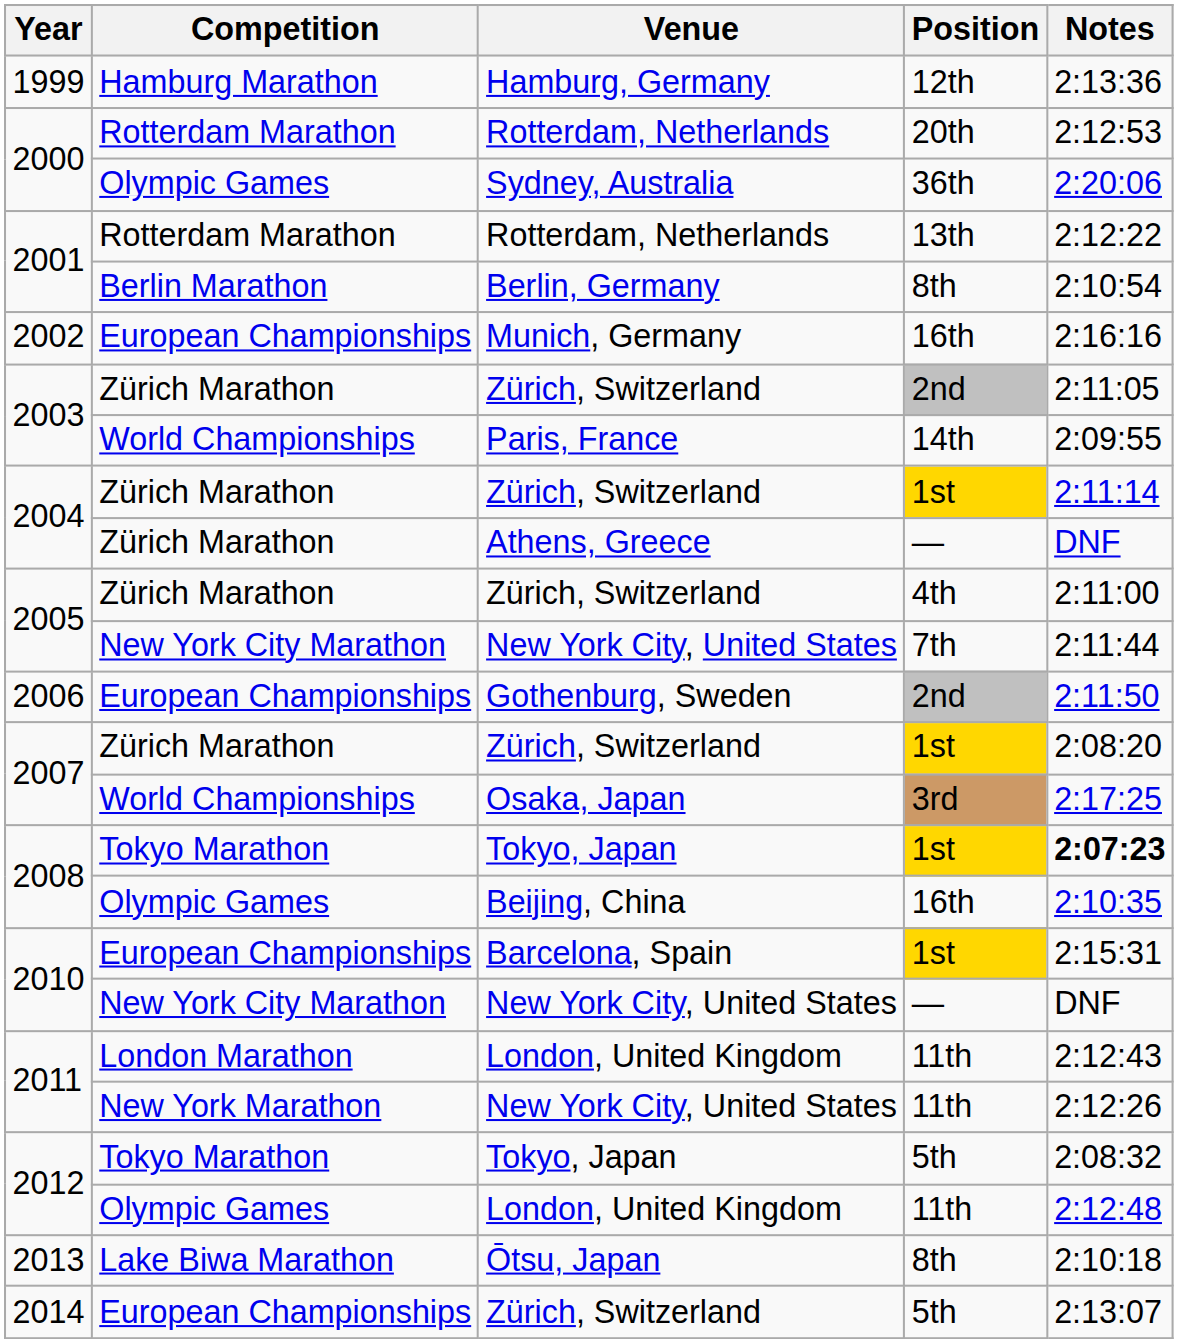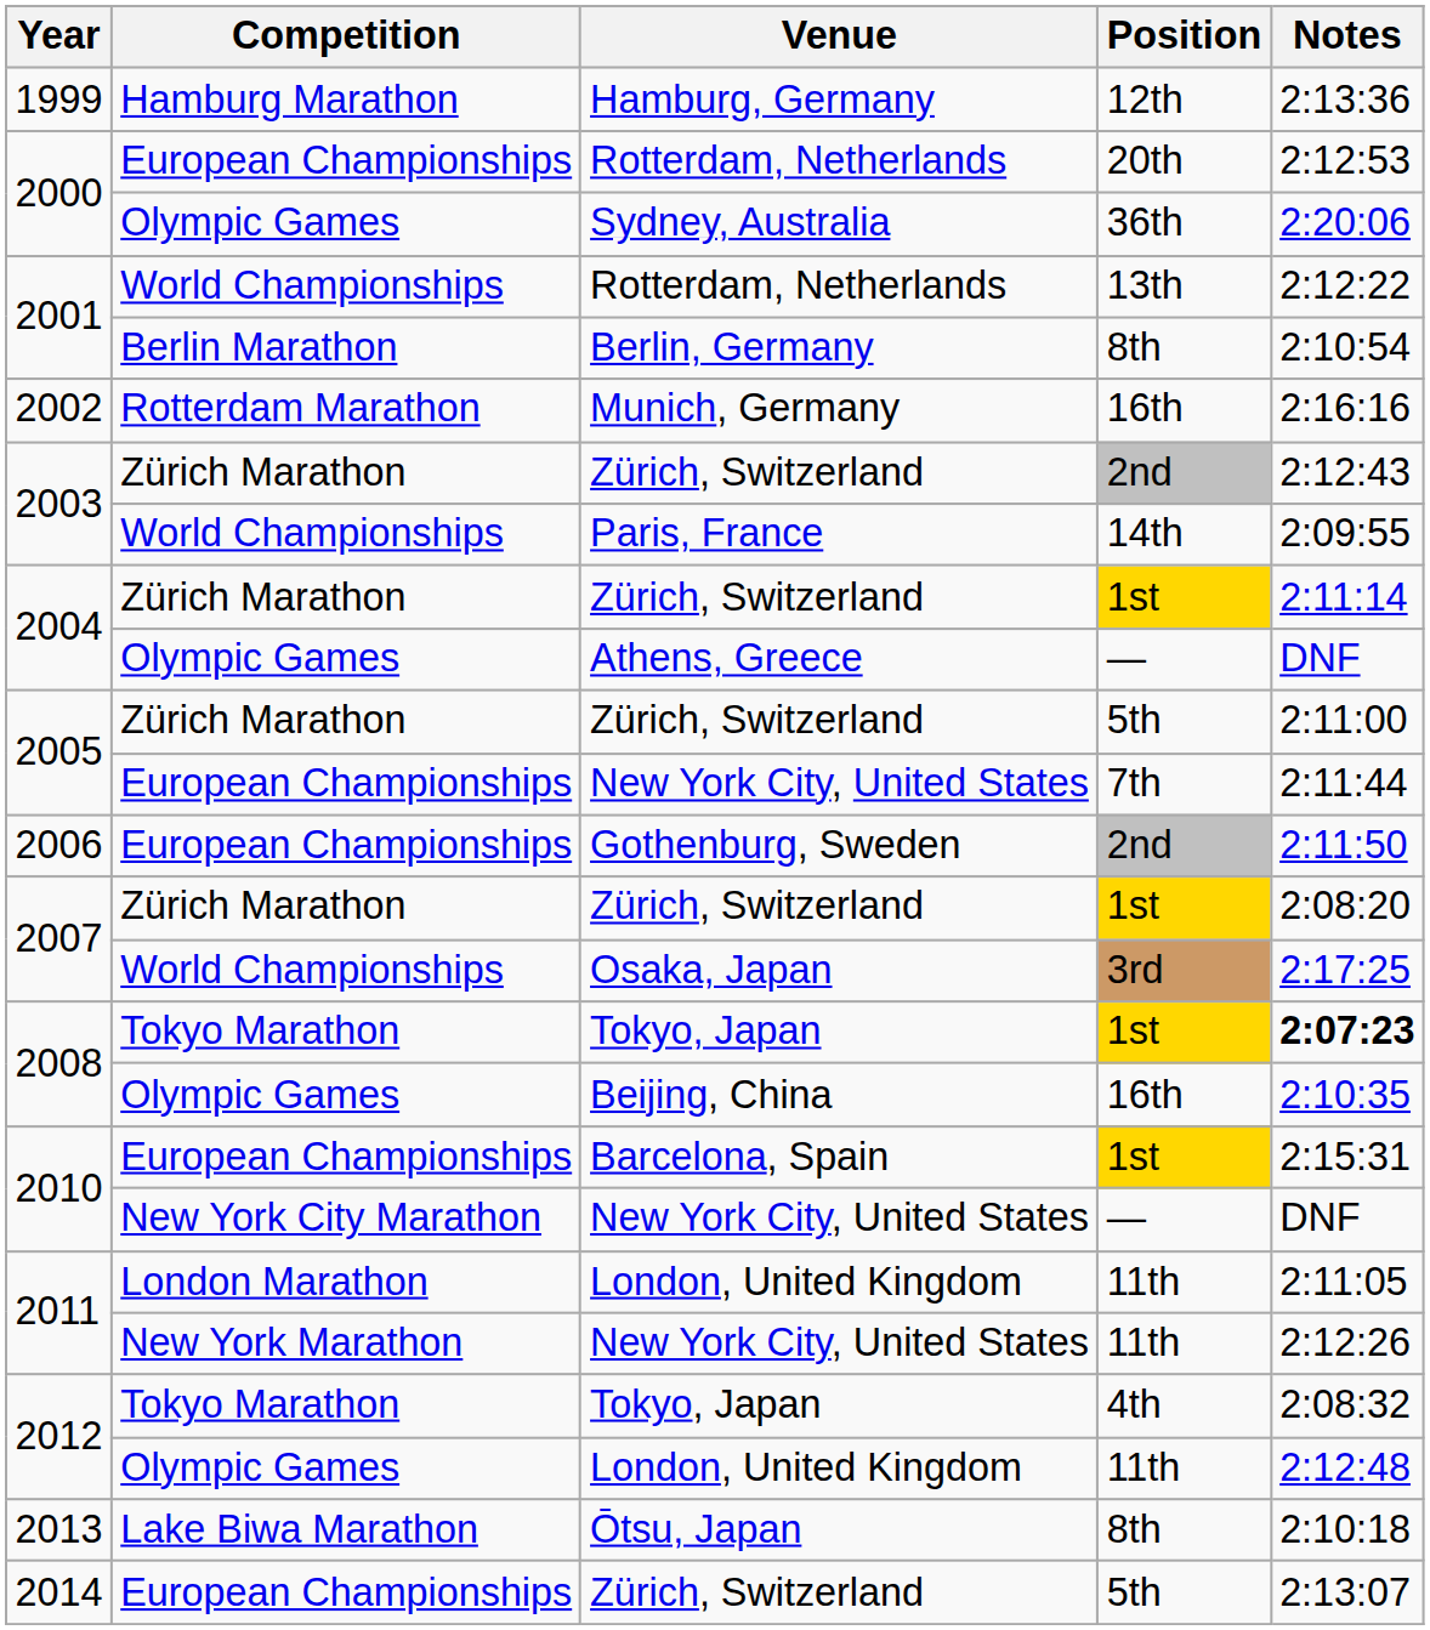2000 / Rotterdam, Netherlands | Competition: Rotterdam Marathon -> European Championships
2001 / Rotterdam, Netherlands | Competition: Rotterdam Marathon -> World Championships
Munich, Germany | Competition: European Championships -> Rotterdam Marathon
2003 / Zürich, Switzerland | Notes: 2:11:05 -> 2:12:43
Athens, Greece | Competition: Zürich Marathon -> Olympic Games
2005 / Zürich, Switzerland | Position: 4th -> 5th
2005 / New York City, United States | Competition: New York City Marathon -> European Championships
2011 / London, United Kingdom | Notes: 2:12:43 -> 2:11:05
2012 / Tokyo, Japan | Position: 5th -> 4th
